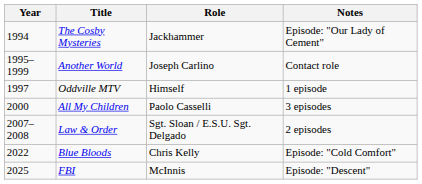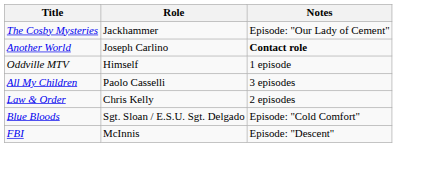- column: Year | 1994 | 1995–1999 | 1997 | 2000 | 2007–2008 | 2022 | 2025
Another World | Notes: normal -> bold
Law & Order | Role: Sgt. Sloan / E.S.U. Sgt. Delgado -> Chris Kelly
Blue Bloods | Role: Chris Kelly -> Sgt. Sloan / E.S.U. Sgt. Delgado
